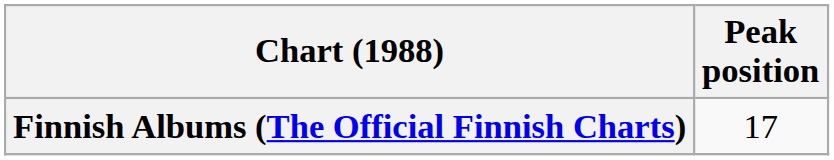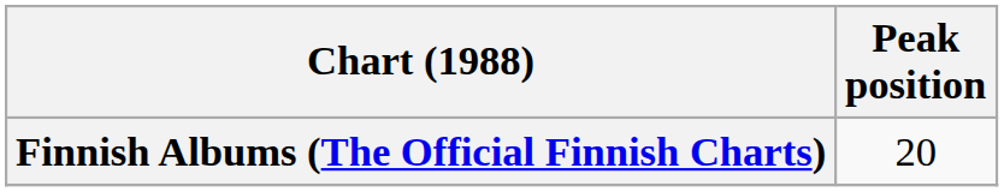Finnish Albums (The Official Finnish Charts) | Peak position: 17 -> 20
